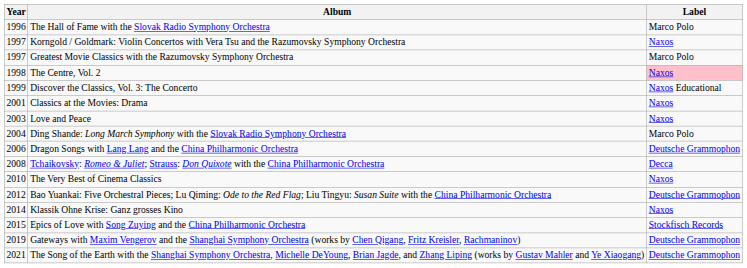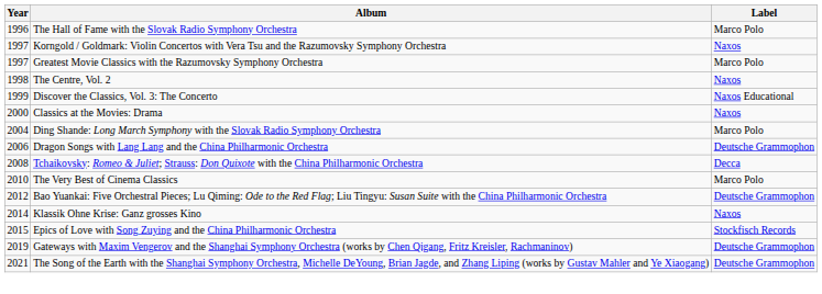The Centre, Vol. 2 | Label: pink background -> no background
Classics at the Movies: Drama | Year: 2001 -> 2000
- row: 2003 | Love and Peace | Naxos
The Very Best of Cinema Classics | Label: Naxos -> Marco Polo
